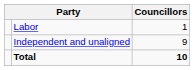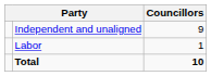rows swapped: Independent and unaligned <-> Labor
